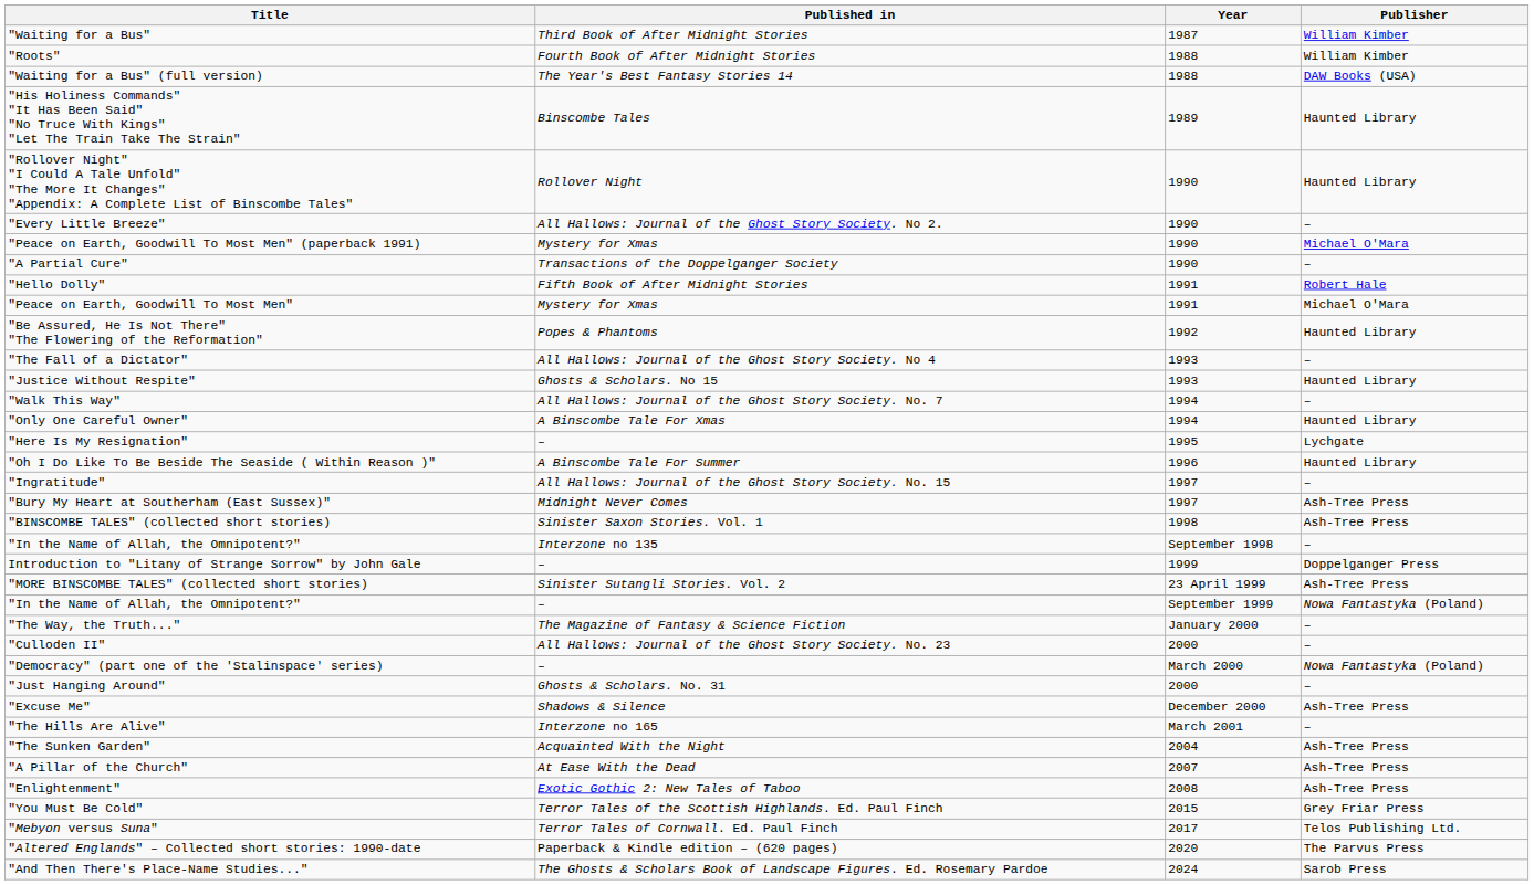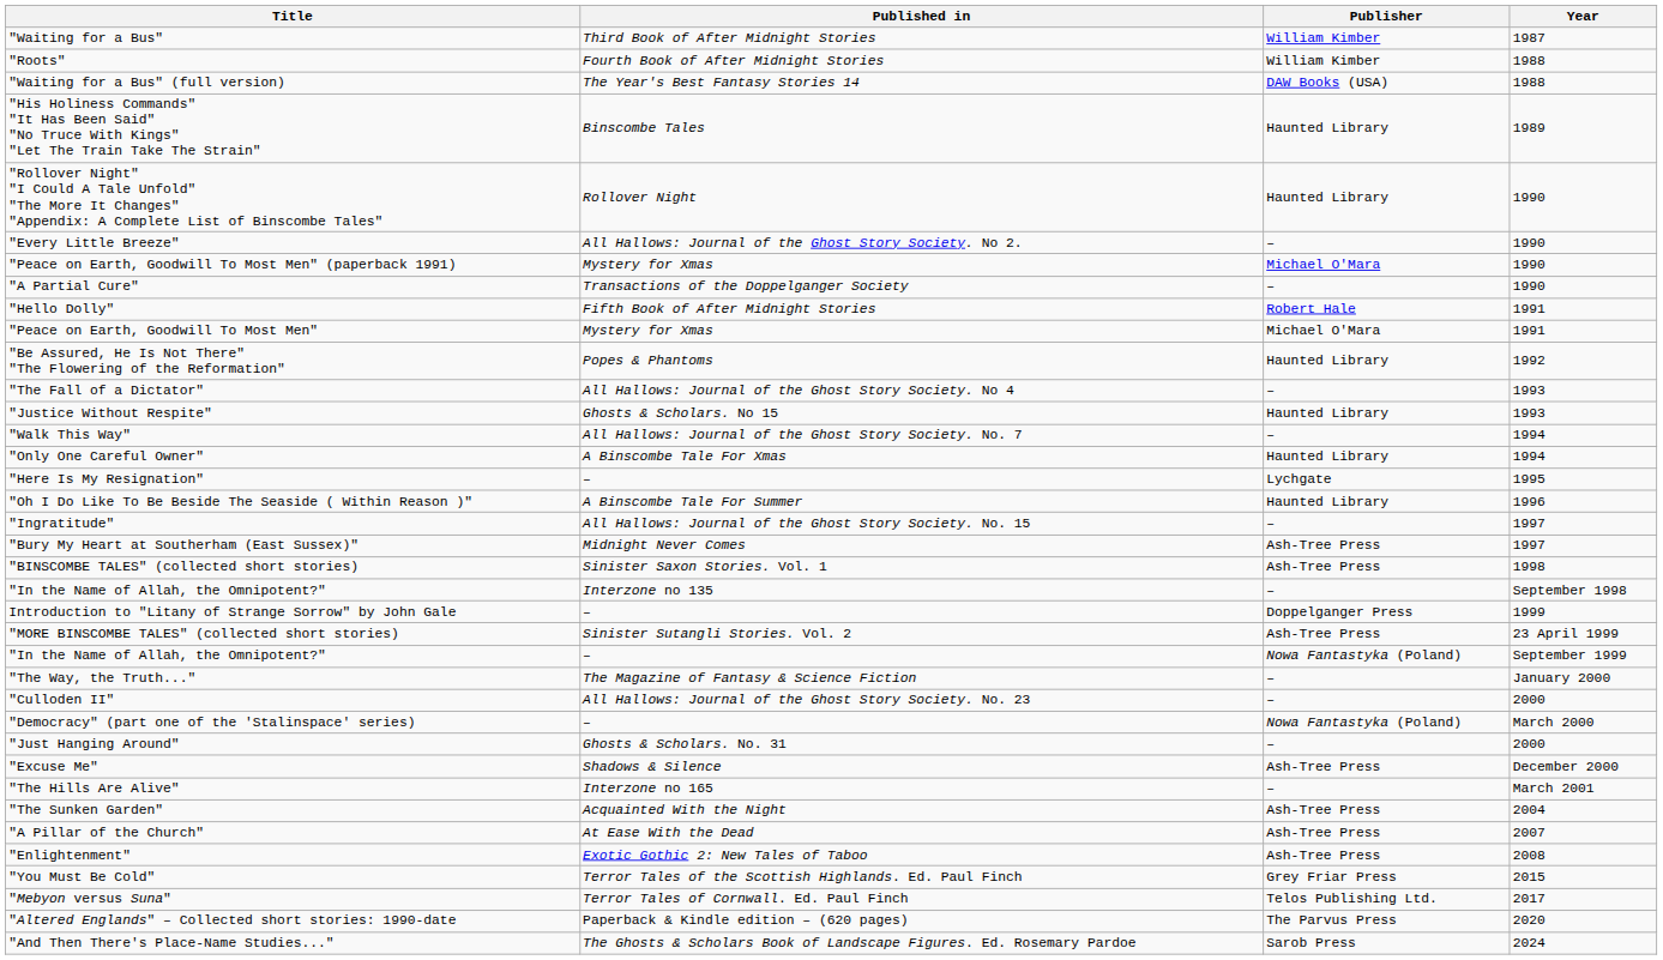columns swapped: Publisher <-> Year
